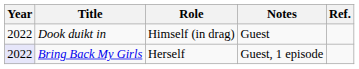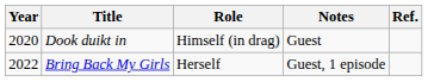Dook duikt in | Year: 2022 -> 2020
Bring Back My Girls | Year: lavender background -> no background
